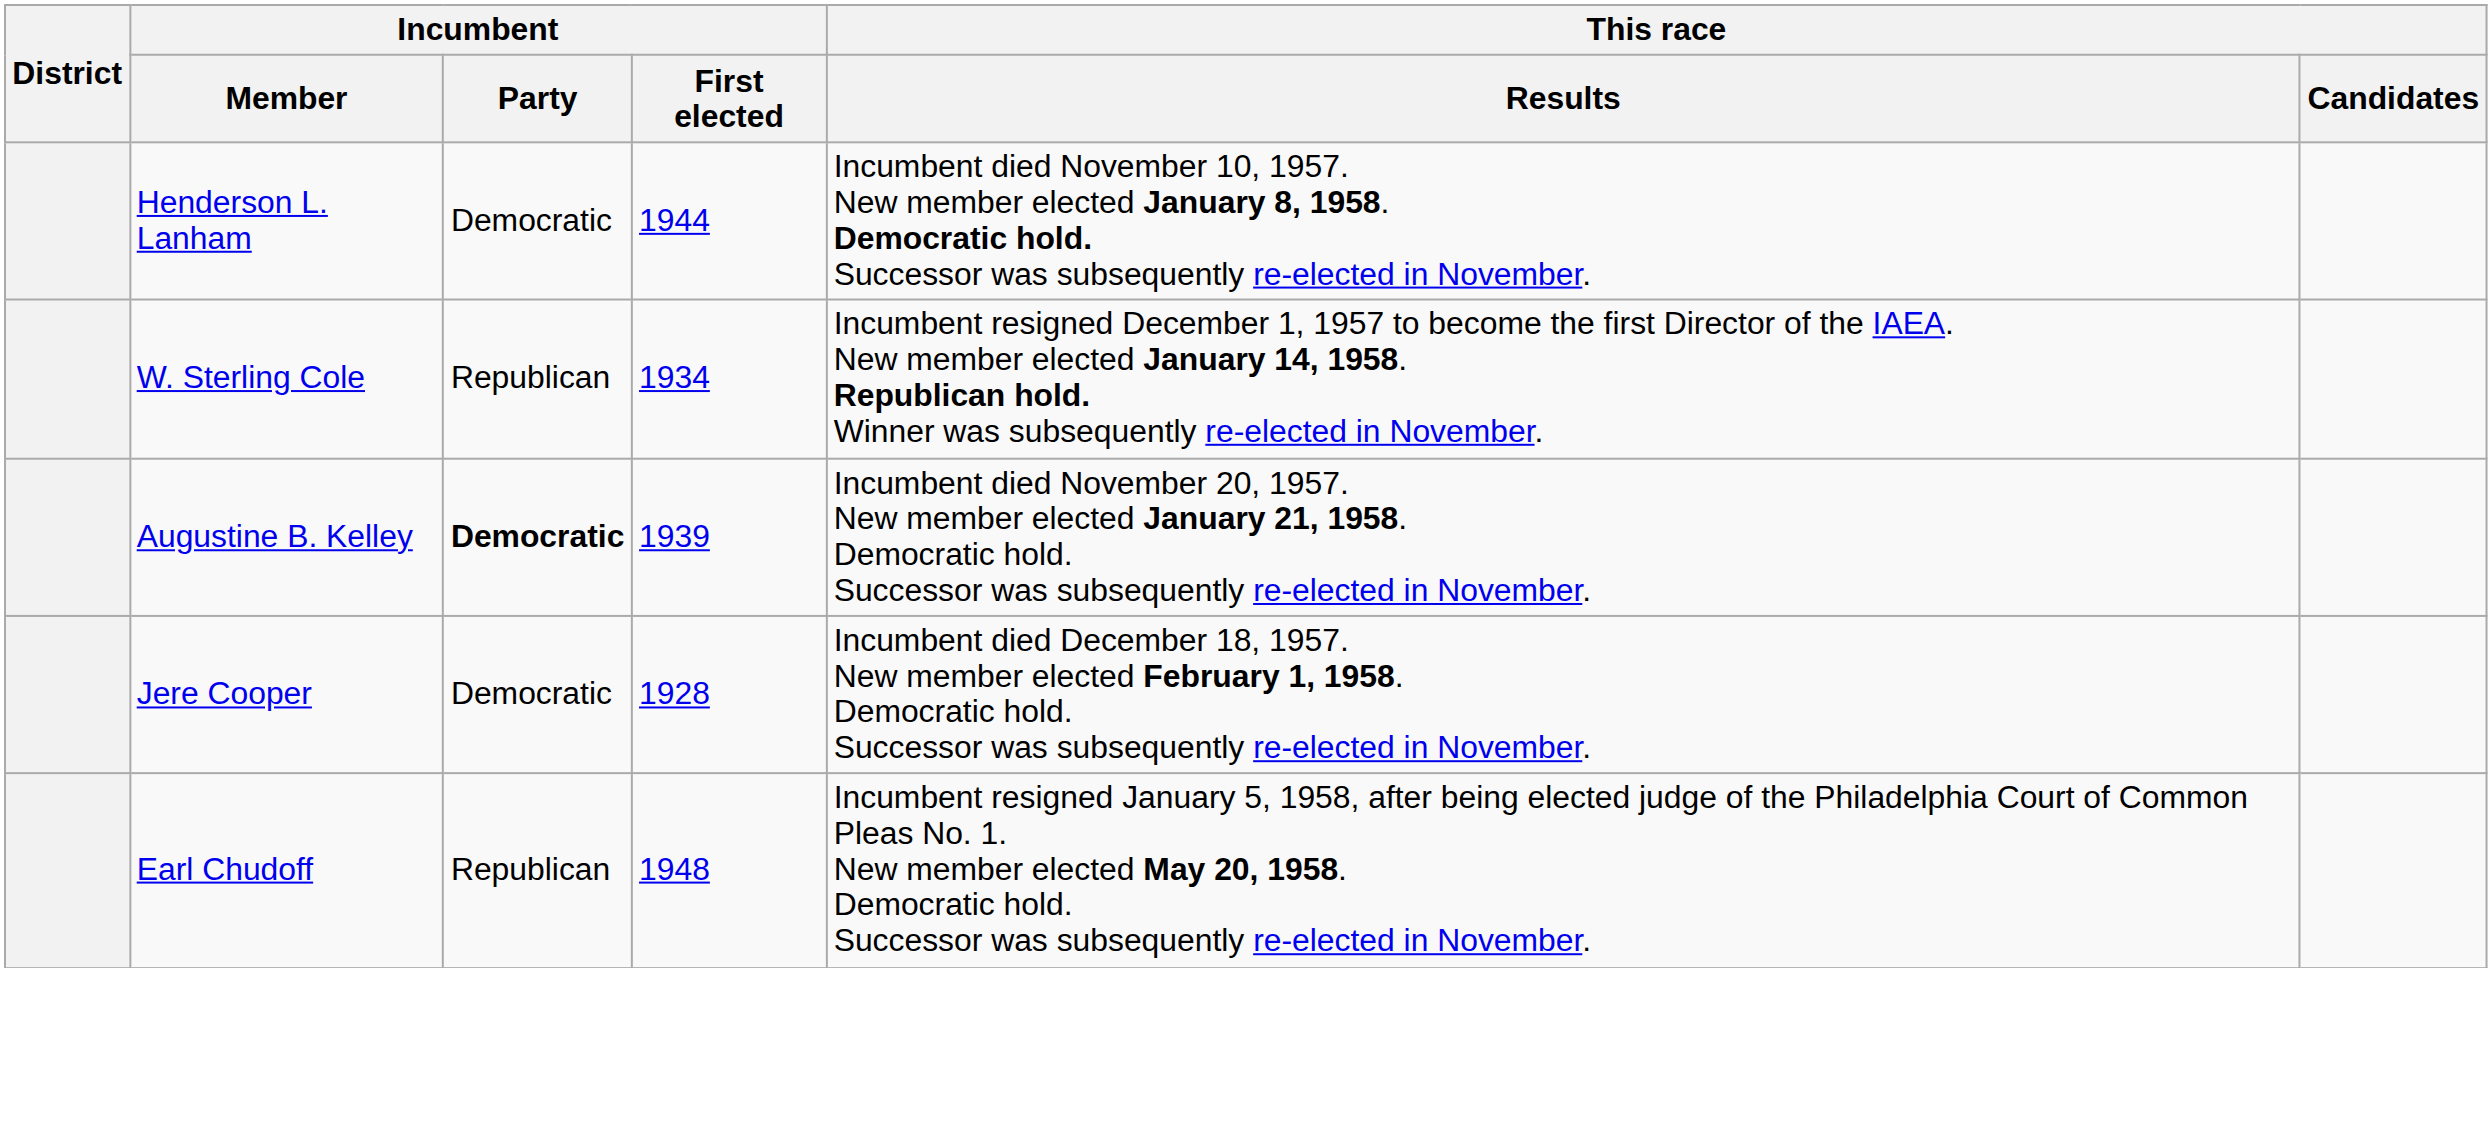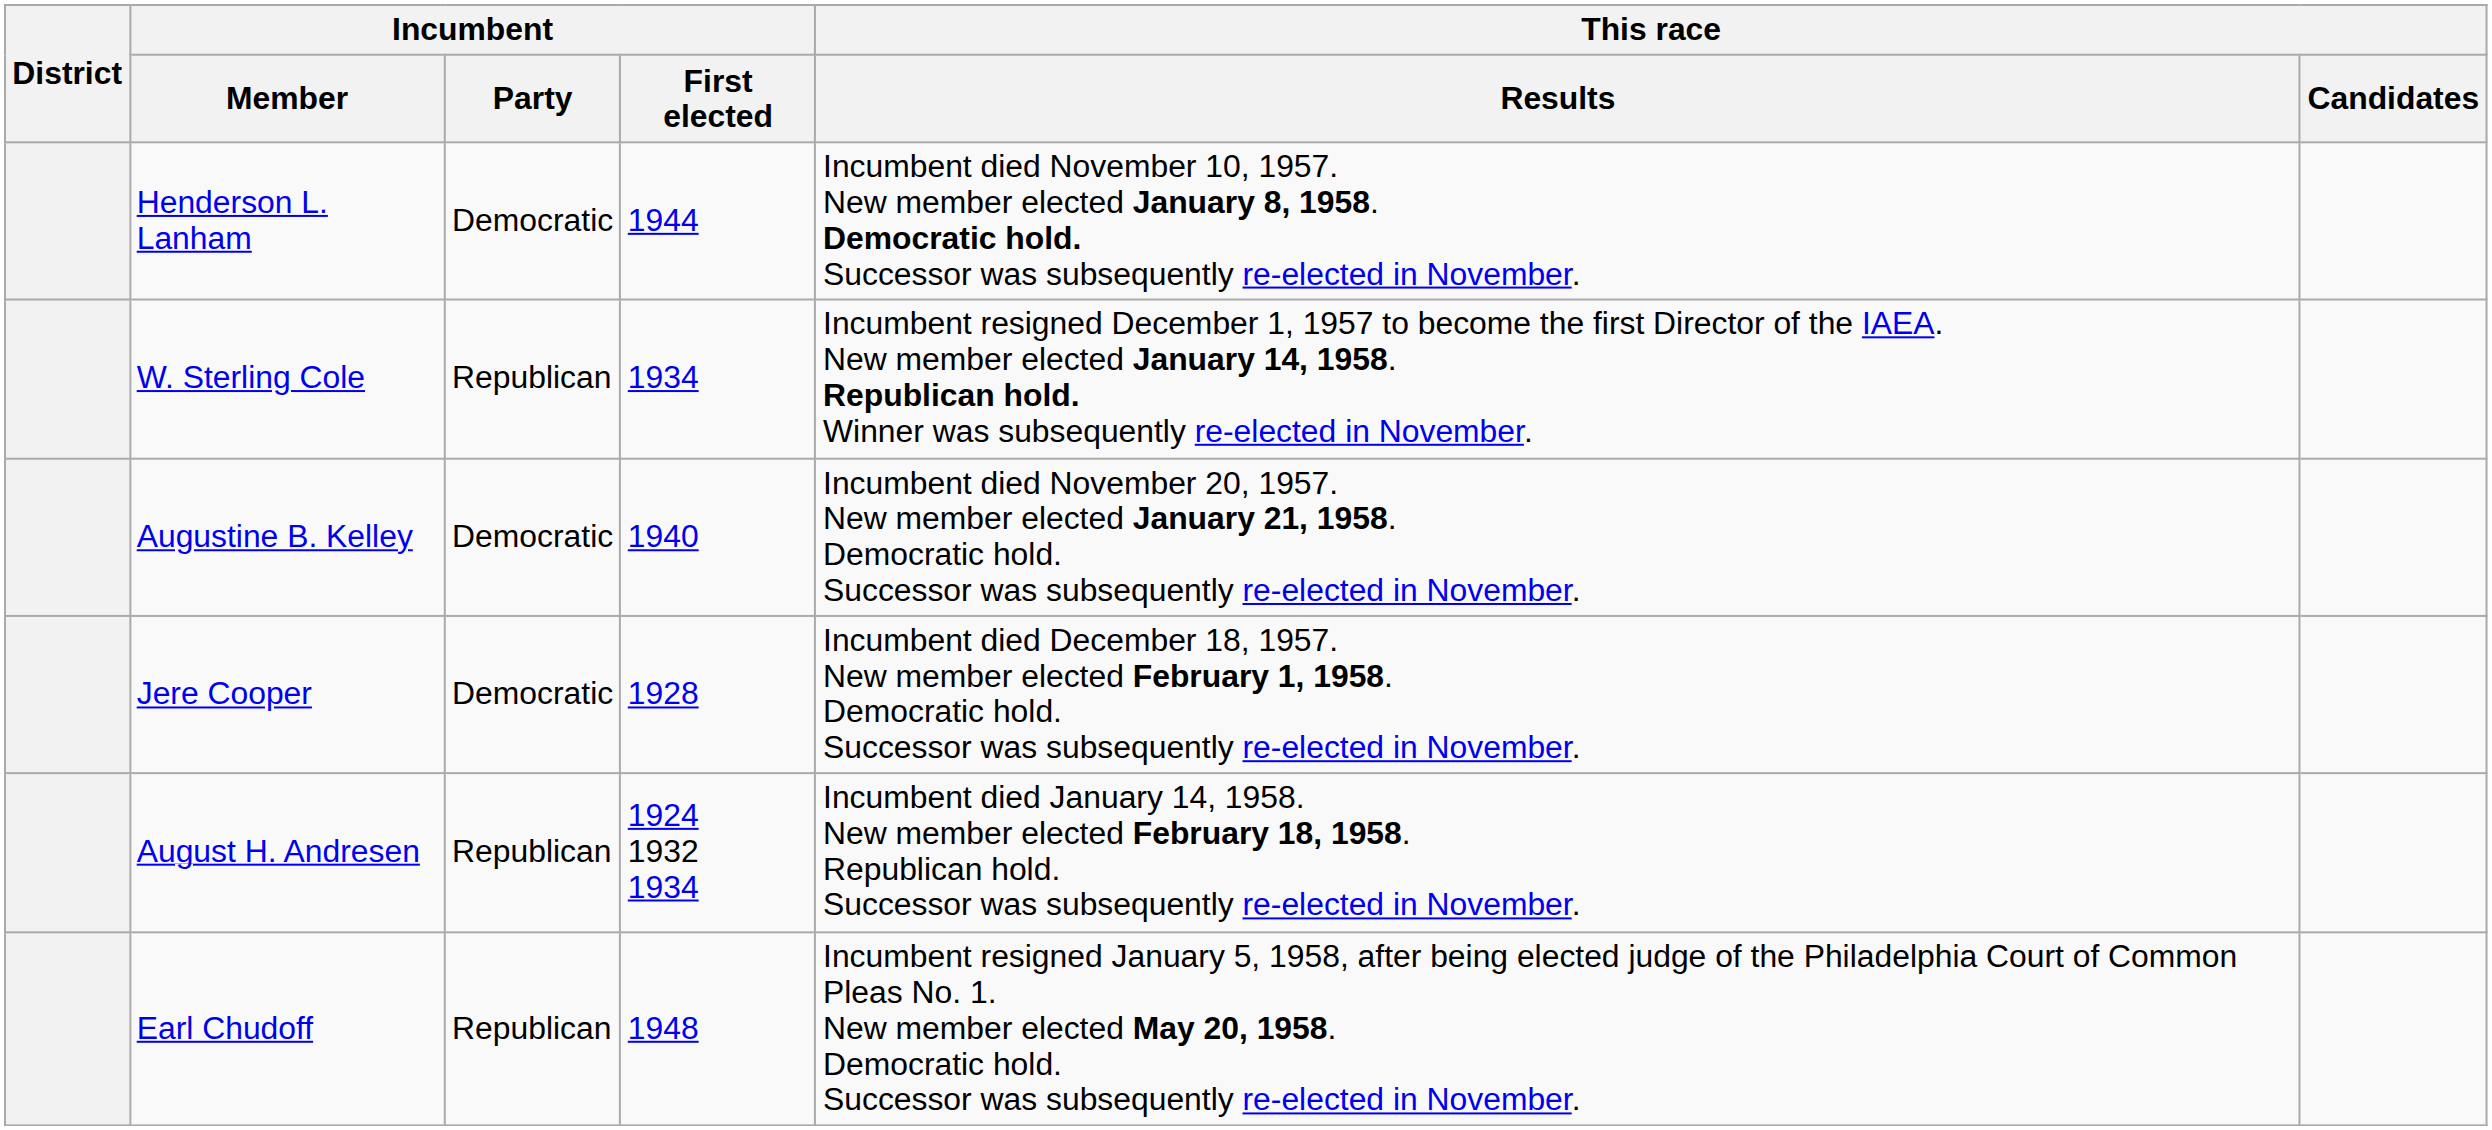Augustine B. Kelley | Incumbent / Party: bold -> normal
Augustine B. Kelley | Incumbent / First elected: 1939 -> 1940
+ row: August H. Andresen | Republican | 1924 1932 1934 | Incumbent died January 14, 1958. New member elected February 18, 1958. Republican hold. Successor was subsequently re-elected in November.
